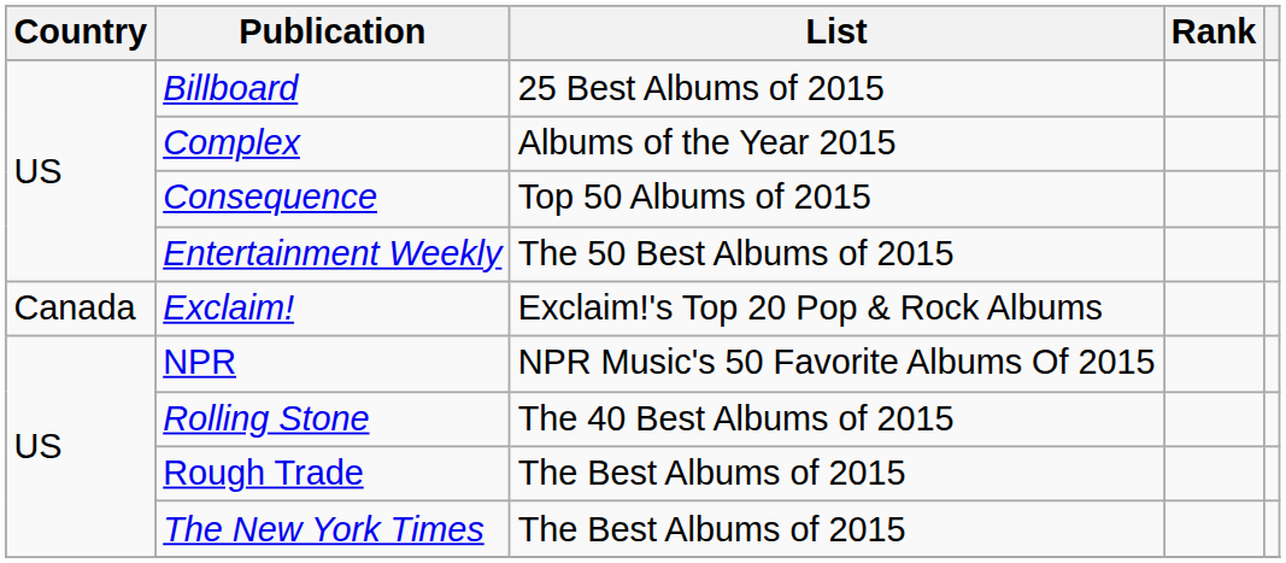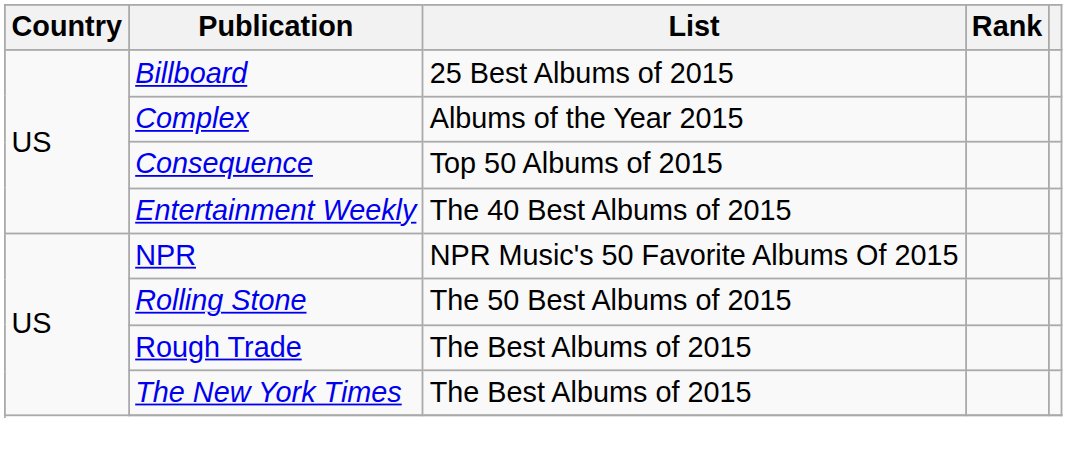Entertainment Weekly | List: The 50 Best Albums of 2015 -> The 40 Best Albums of 2015
- row: Canada | Exclaim! | Exclaim!'s Top 20 Pop & Rock Albums
Rolling Stone | List: The 40 Best Albums of 2015 -> The 50 Best Albums of 2015
